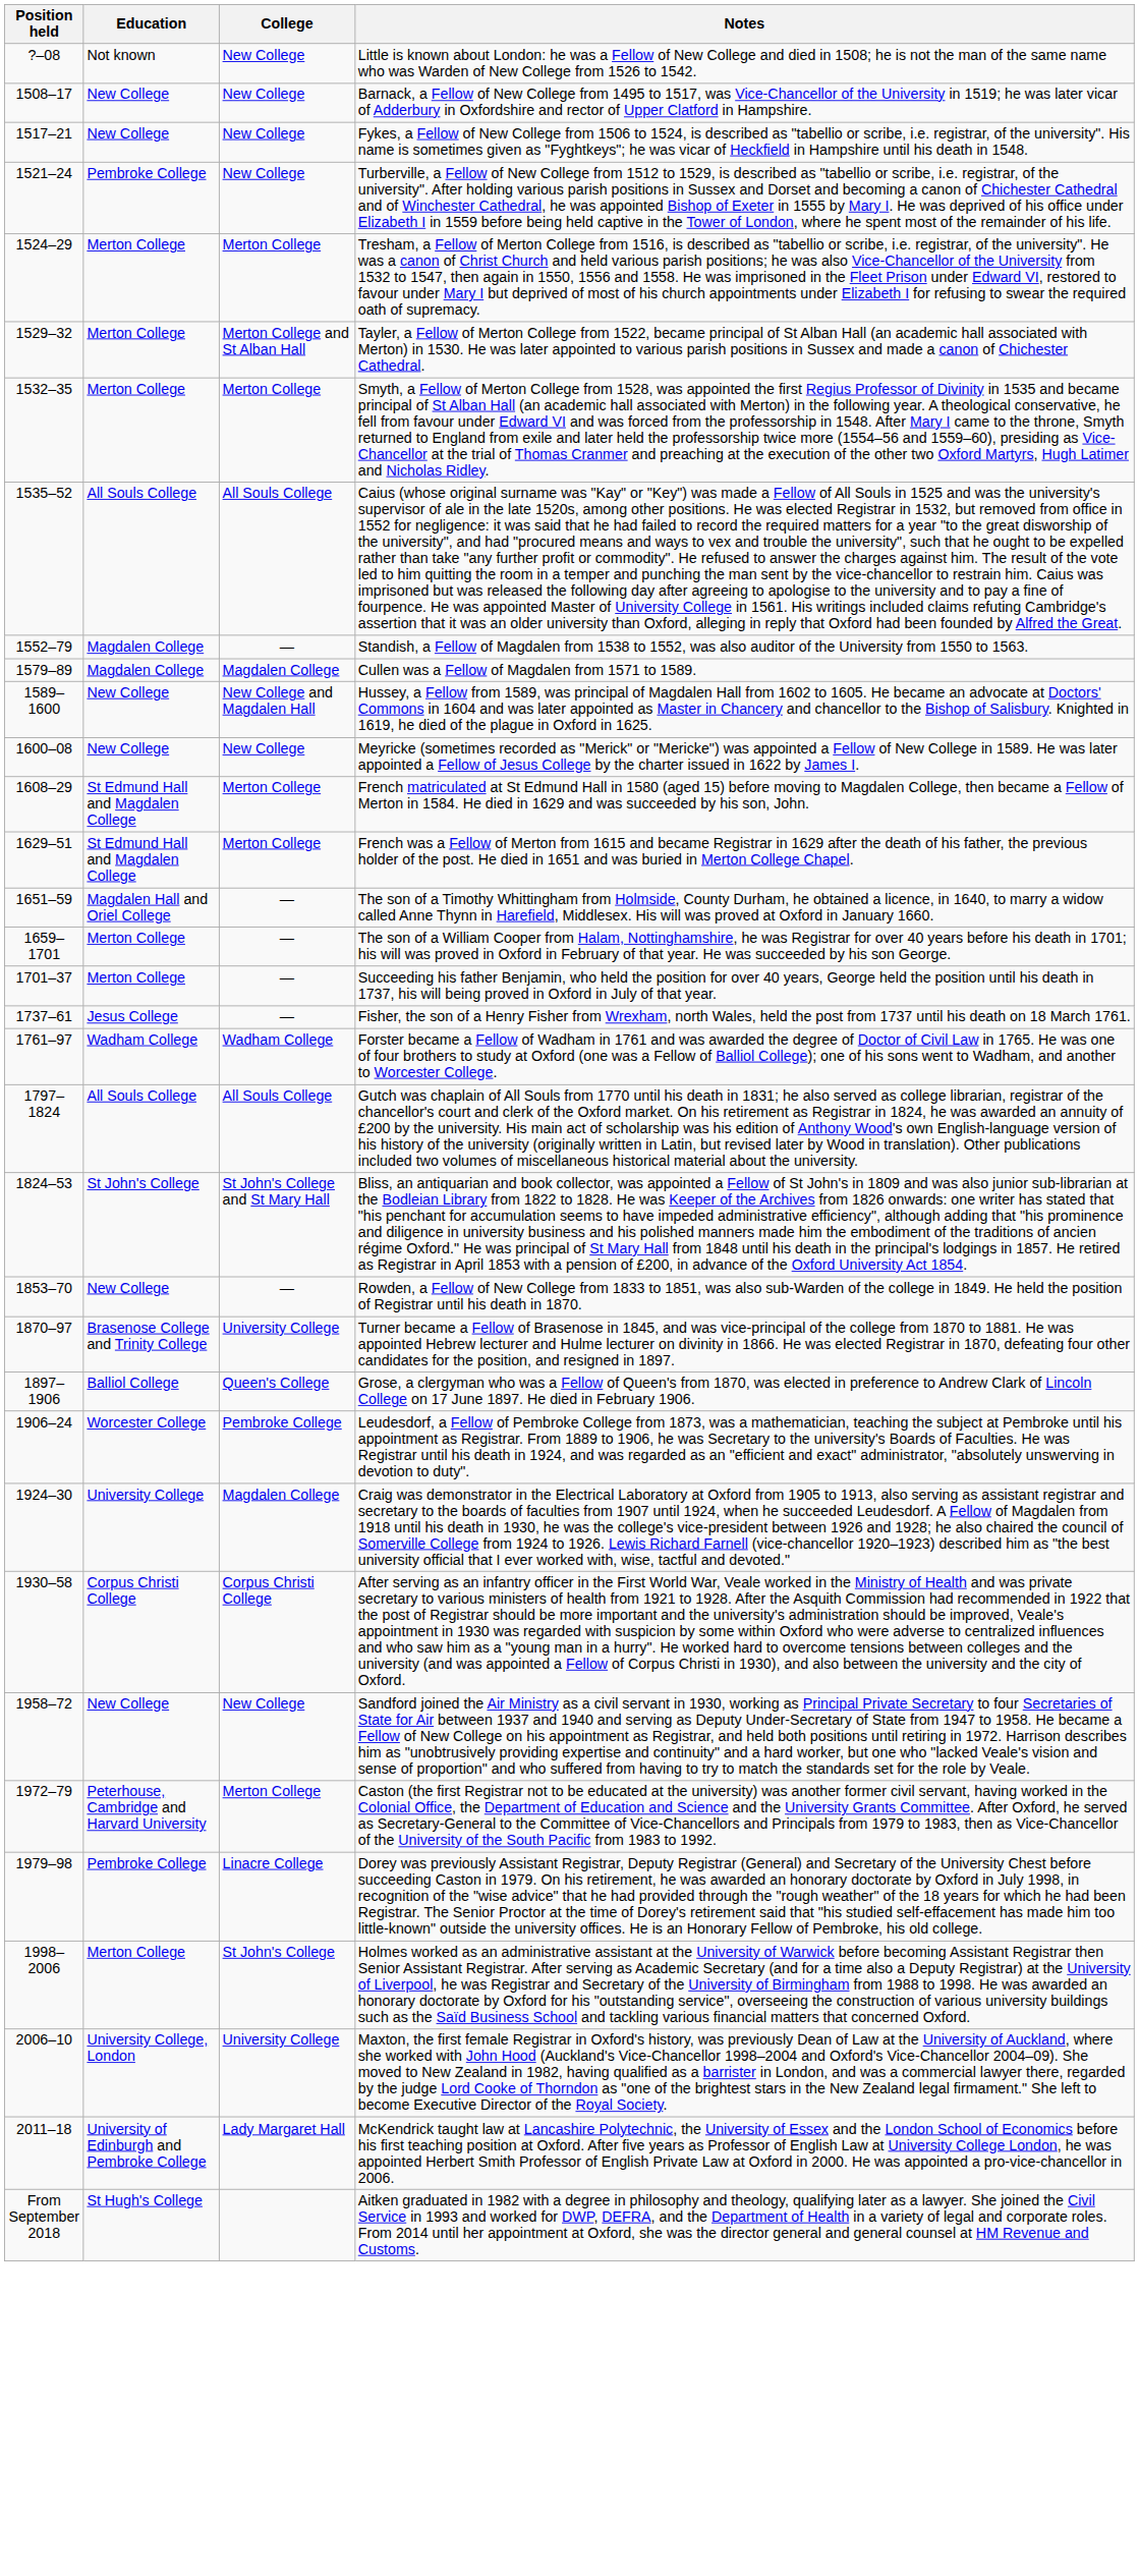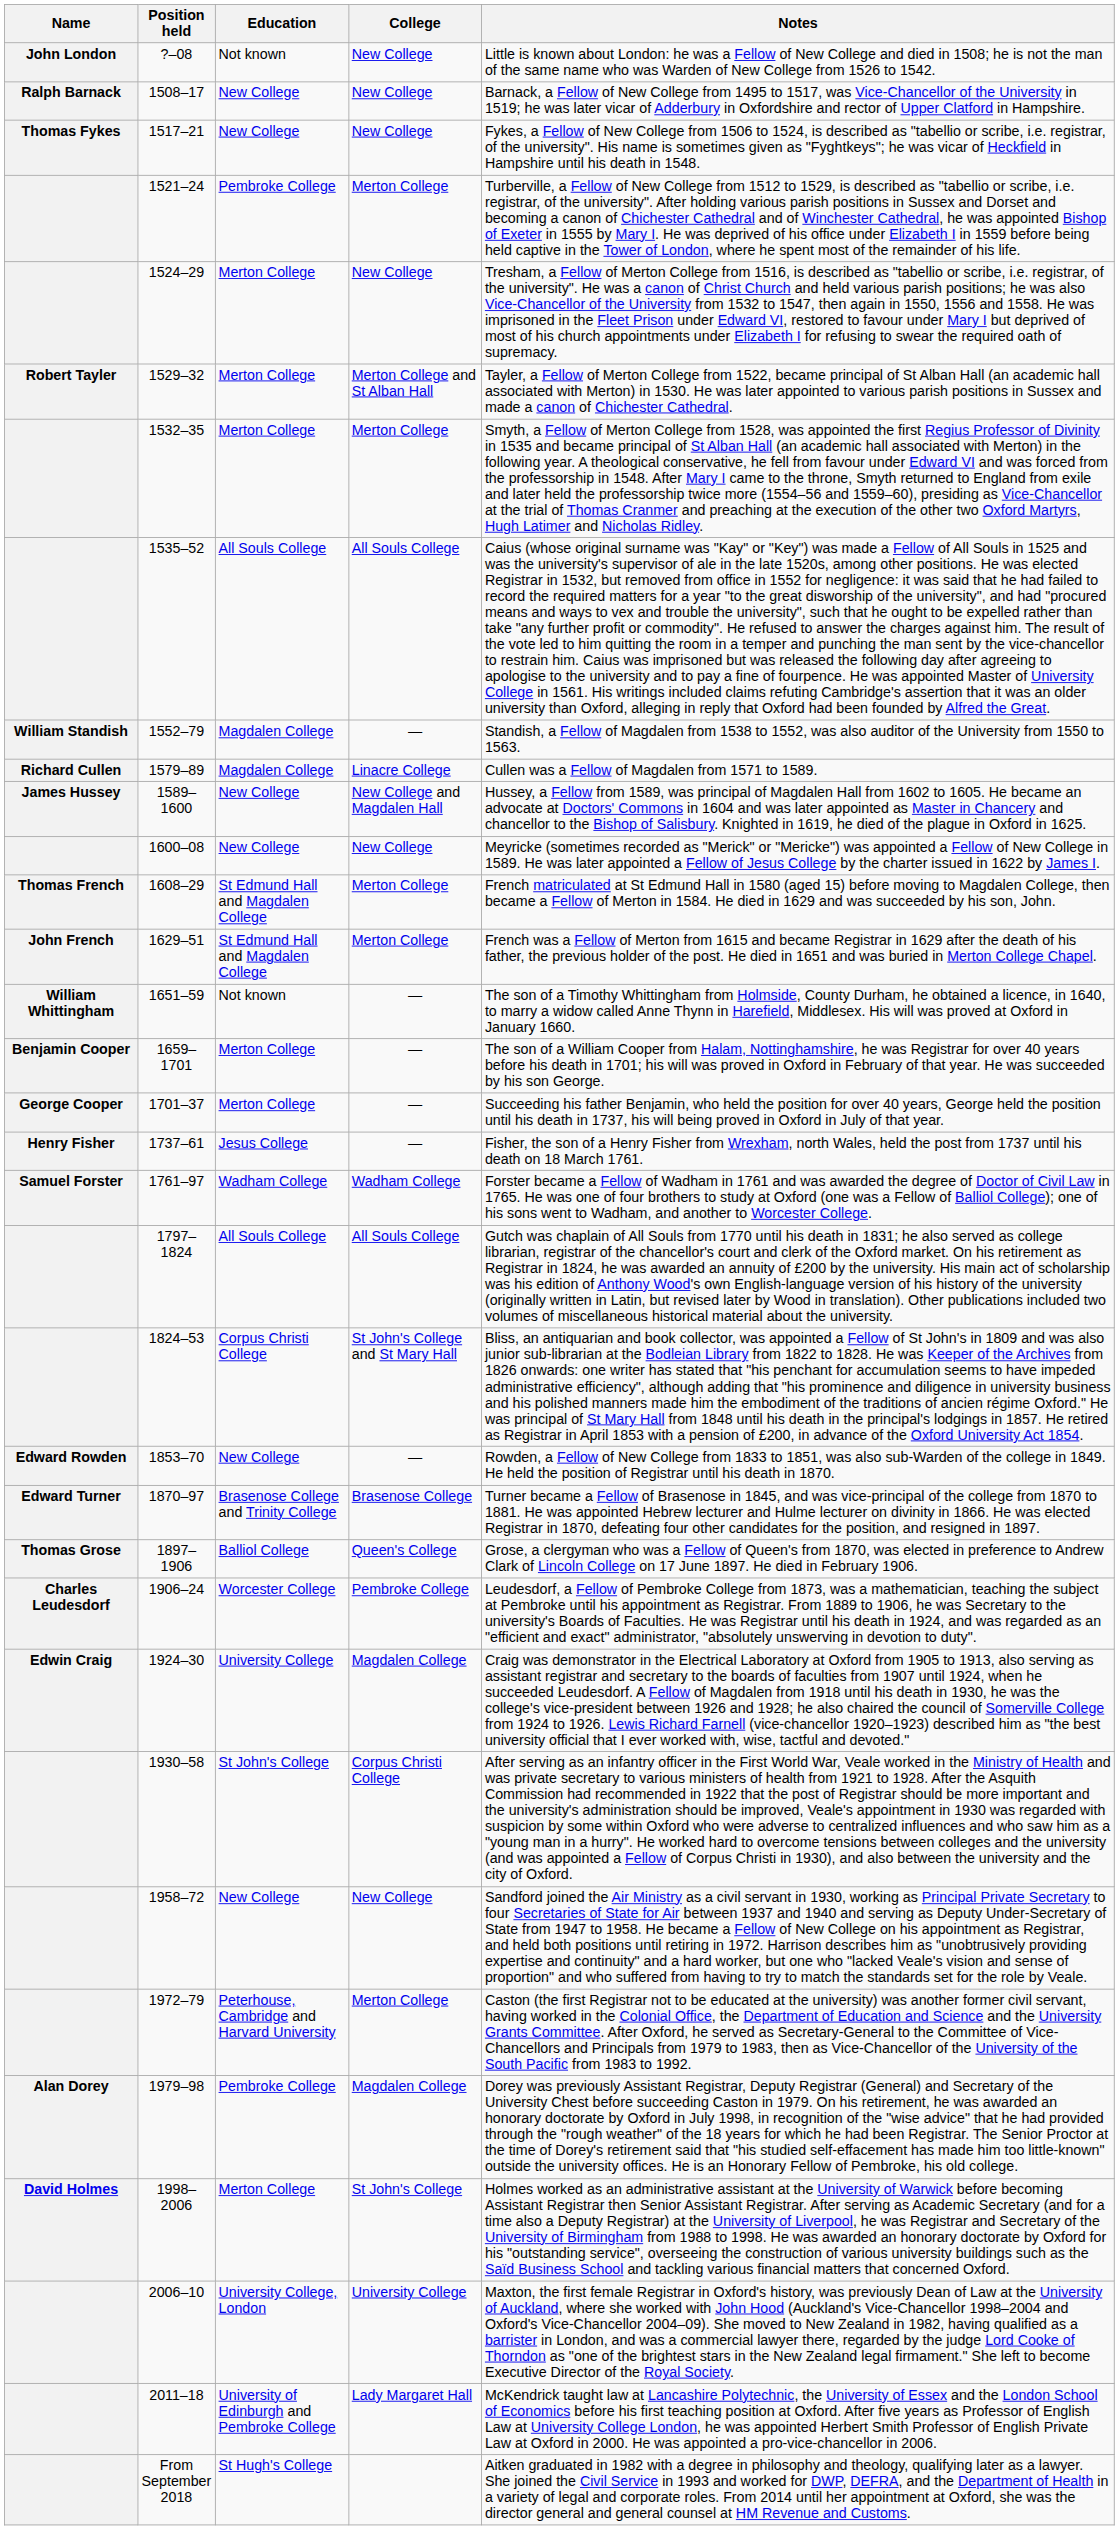+ column: Name | John London | Ralph Barnack | Thomas Fykes | Robert Tayler | William Standish | Richard Cullen | James Hussey | Thomas French | John French | William Whittingham | Benjamin Cooper | George Cooper | Henry Fisher | Samuel Forster | Edward Rowden | Edward Turner | Thomas Grose | Charles Leudesdorf | Edwin Craig | Alan Dorey | David Holmes
1521–24 | College: New College -> Merton College
1524–29 | College: Merton College -> New College
1579–89 | College: Magdalen College -> Linacre College
1651–59 | Education: Magdalen Hall and Oriel College -> Not known
1824–53 | Education: St John's College -> Corpus Christi College
1870–97 | College: University College -> Brasenose College
1930–58 | Education: Corpus Christi College -> St John's College
1979–98 | College: Linacre College -> Magdalen College
